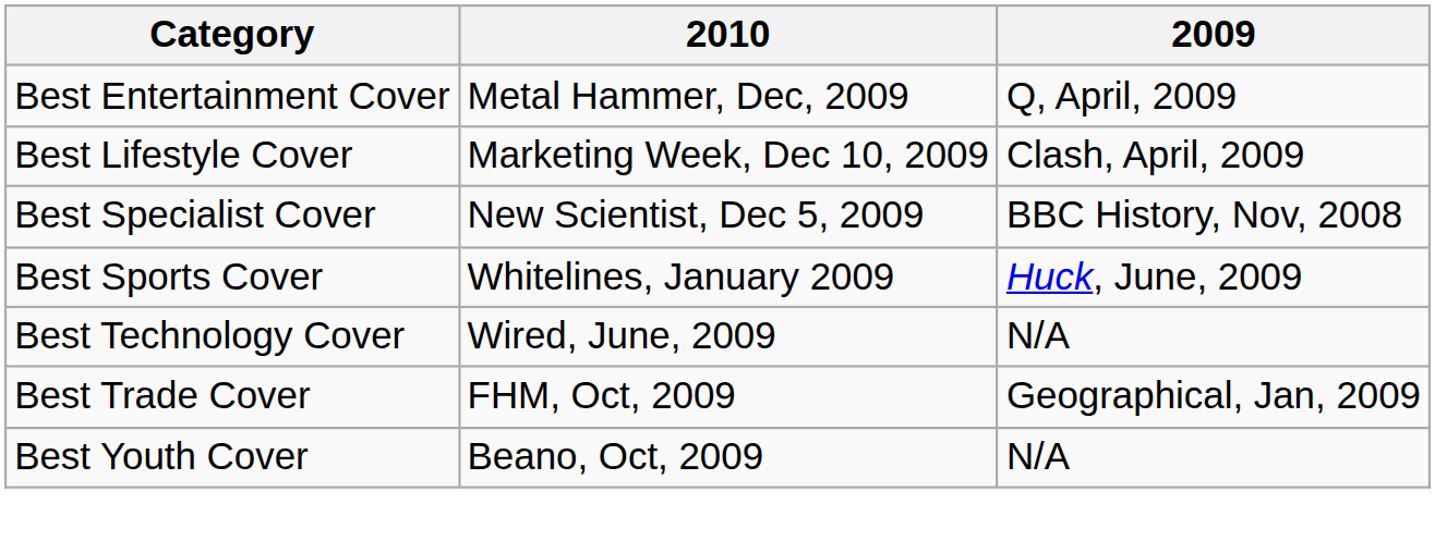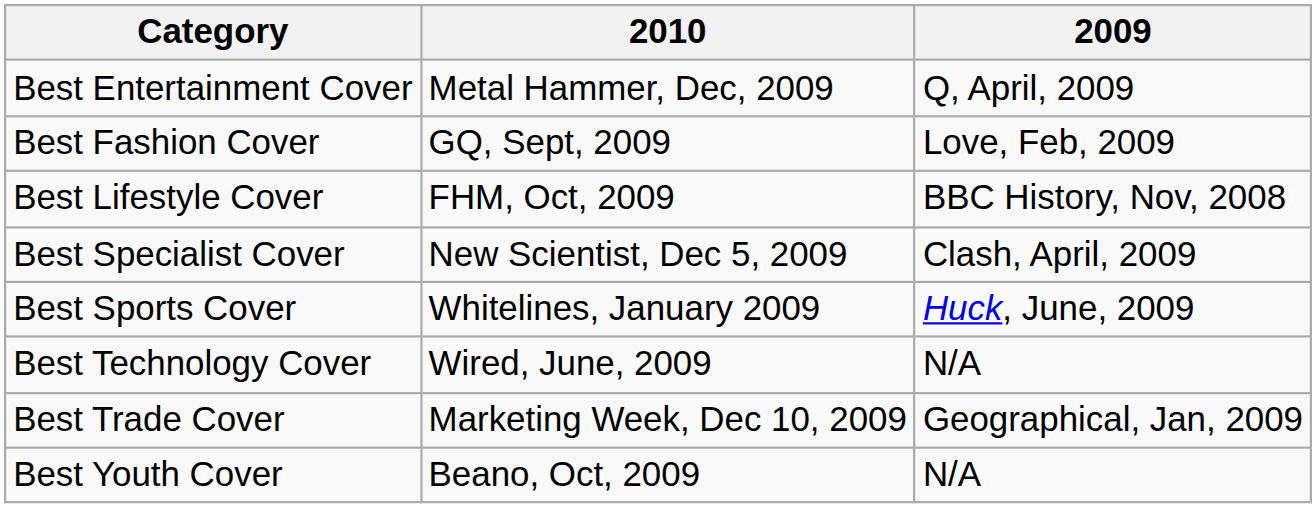+ row: Best Fashion Cover | GQ, Sept, 2009 | Love, Feb, 2009
Best Lifestyle Cover | 2010: Marketing Week, Dec 10, 2009 -> FHM, Oct, 2009
Best Lifestyle Cover | 2009: Clash, April, 2009 -> BBC History, Nov, 2008
Best Specialist Cover | 2009: BBC History, Nov, 2008 -> Clash, April, 2009
Best Trade Cover | 2010: FHM, Oct, 2009 -> Marketing Week, Dec 10, 2009
